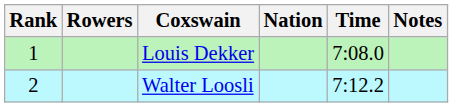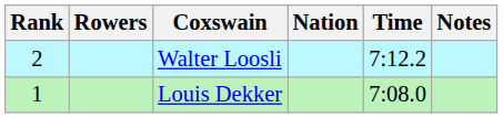rows swapped: Louis Dekker <-> Walter Loosli
